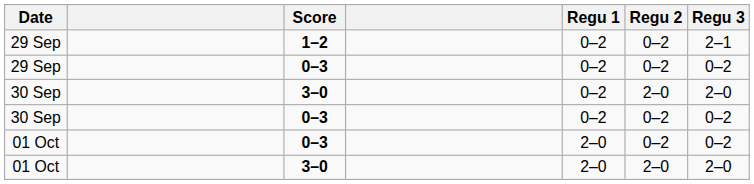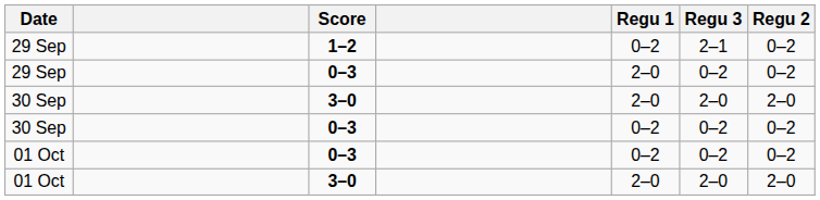columns swapped: Regu 2 <-> Regu 3
29 Sep / 0–3 | Regu 1: 0–2 -> 2–0
30 Sep / 3–0 | Regu 1: 0–2 -> 2–0
01 Oct / 0–3 | Regu 1: 2–0 -> 0–2
